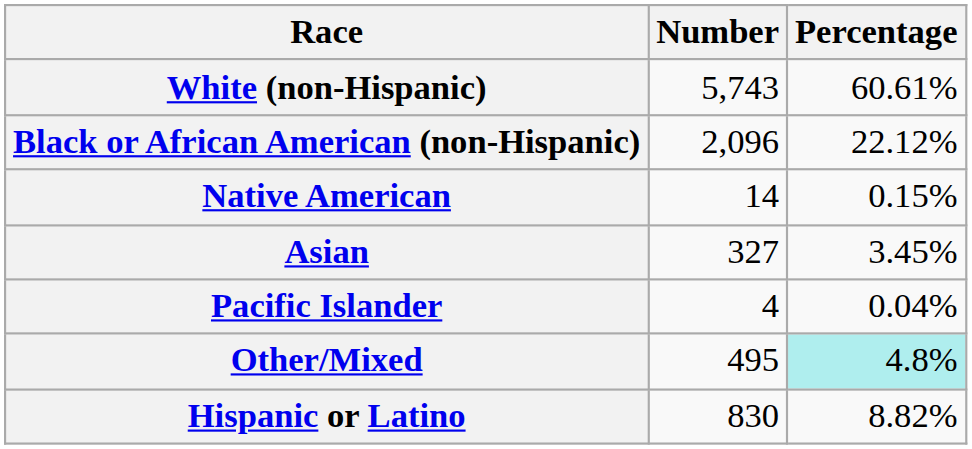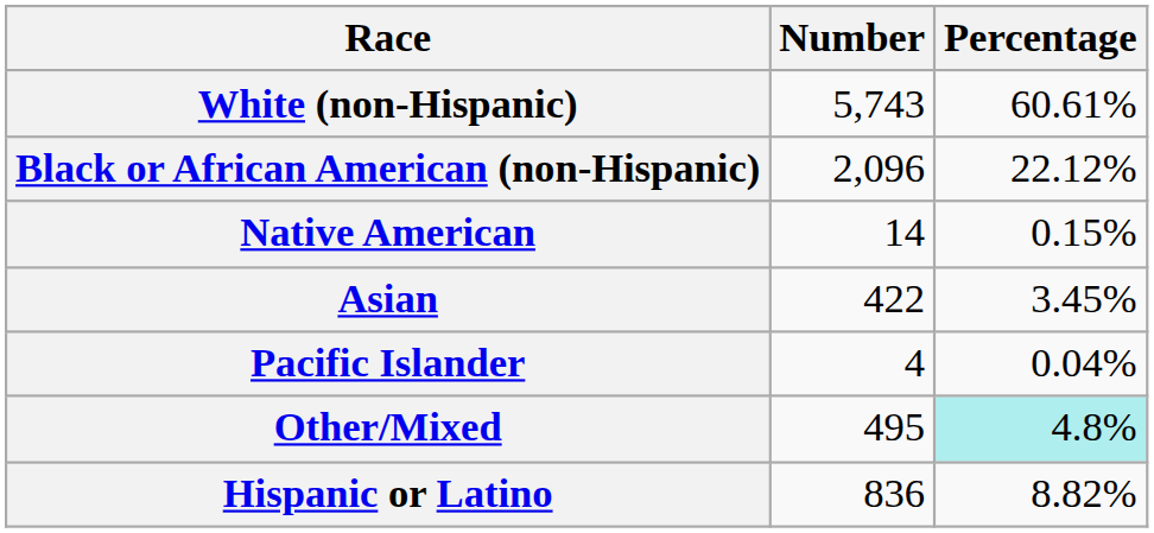Asian | Number: 327 -> 422
Hispanic or Latino | Number: 830 -> 836
